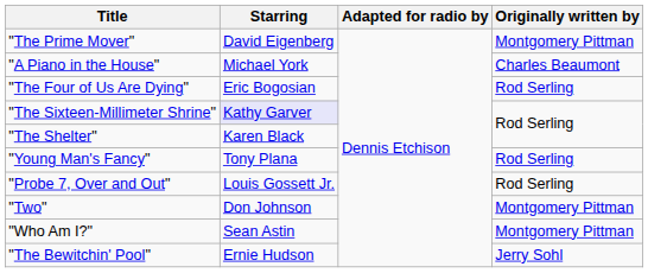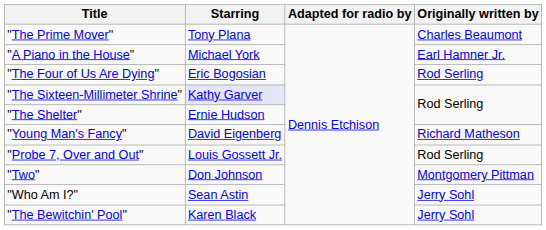"The Prime Mover" | Starring: David Eigenberg -> Tony Plana
"The Prime Mover" | Originally written by: Montgomery Pittman -> Charles Beaumont
"A Piano in the House" | Originally written by: Charles Beaumont -> Earl Hamner Jr.
"The Shelter" | Starring: Karen Black -> Ernie Hudson
"Young Man's Fancy" | Starring: Tony Plana -> David Eigenberg
"Young Man's Fancy" | Originally written by: Rod Serling -> Richard Matheson
"Who Am I?" | Originally written by: Montgomery Pittman -> Jerry Sohl
"The Bewitchin' Pool" | Starring: Ernie Hudson -> Karen Black
